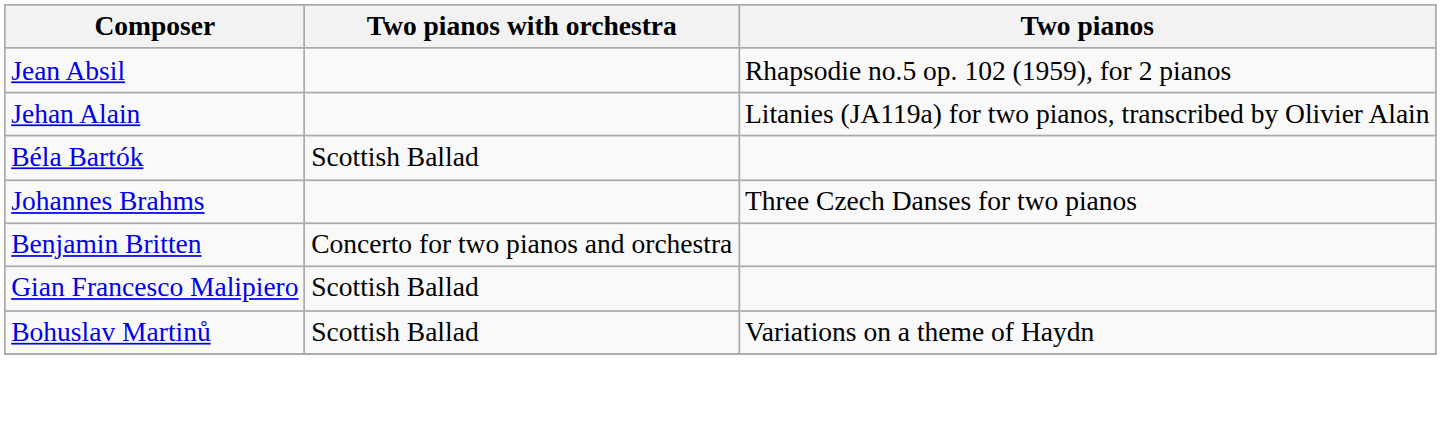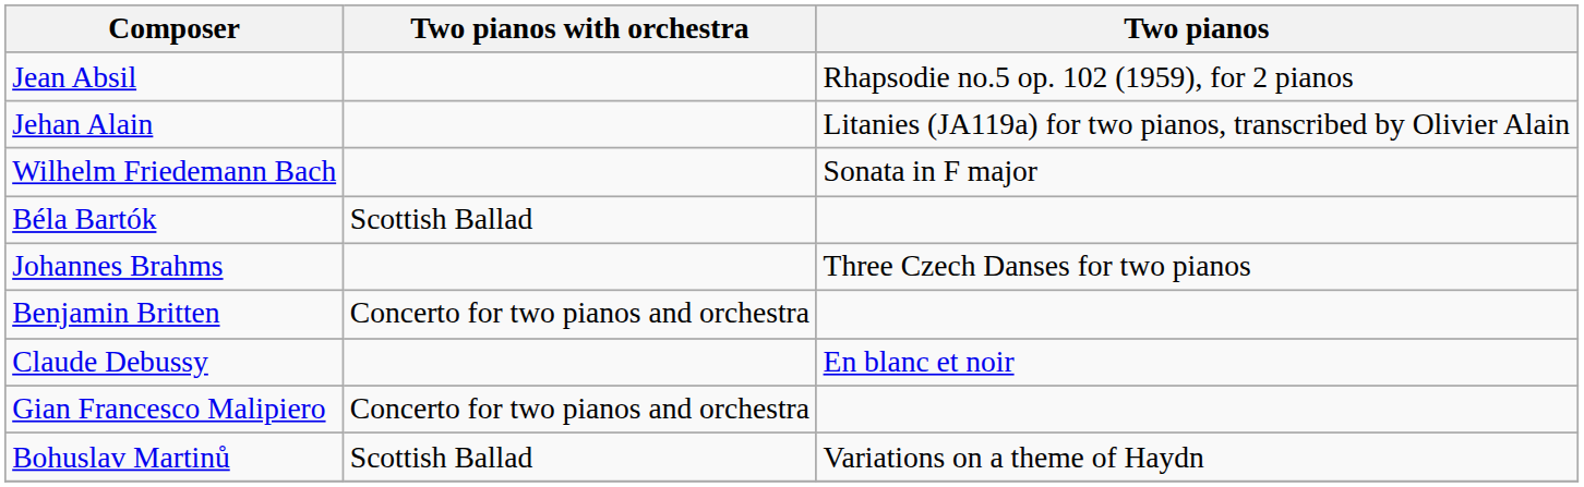+ row: Wilhelm Friedemann Bach | Sonata in F major
+ row: Claude Debussy | En blanc et noir
Gian Francesco Malipiero | Two pianos with orchestra: Scottish Ballad -> Concerto for two pianos and orchestra
